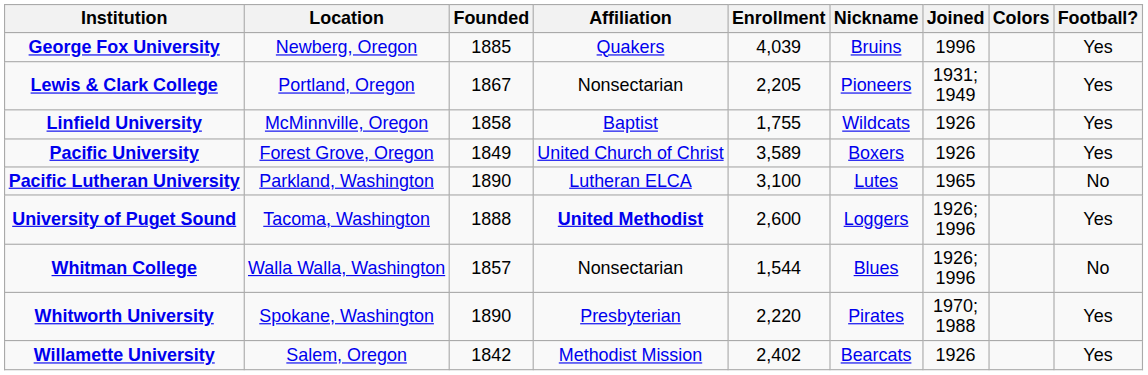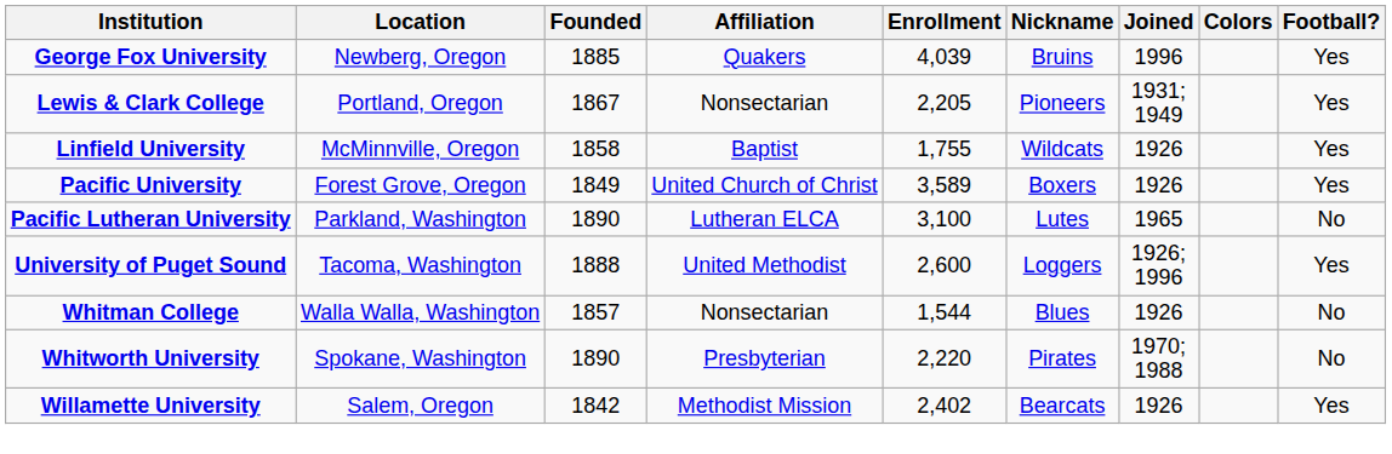University of Puget Sound | Affiliation: bold -> normal
Whitman College | Joined: 1926; 1996 -> 1926
Whitworth University | Football?: Yes -> No
